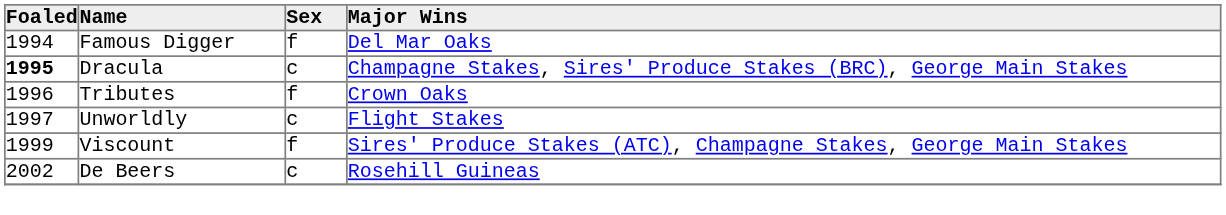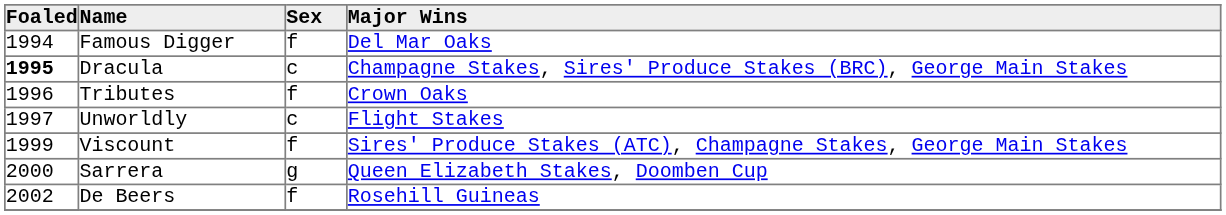+ row: 2000 | Sarrera | g | Queen Elizabeth Stakes, Doomben Cup
De Beers | Sex: c -> f
